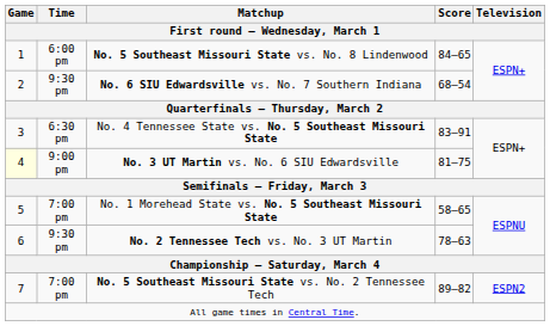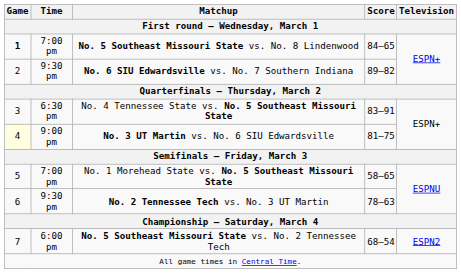No. 5 Southeast Missouri State vs. No. 8 Lindenwood | Game: normal -> bold
No. 5 Southeast Missouri State vs. No. 8 Lindenwood | Time: 6:00 pm -> 7:00 pm
No. 6 SIU Edwardsville vs. No. 7 Southern Indiana | Score: 68–54 -> 89–82
No. 5 Southeast Missouri State vs. No. 2 Tennessee Tech | Time: 7:00 pm -> 6:00 pm
No. 5 Southeast Missouri State vs. No. 2 Tennessee Tech | Score: 89–82 -> 68–54
